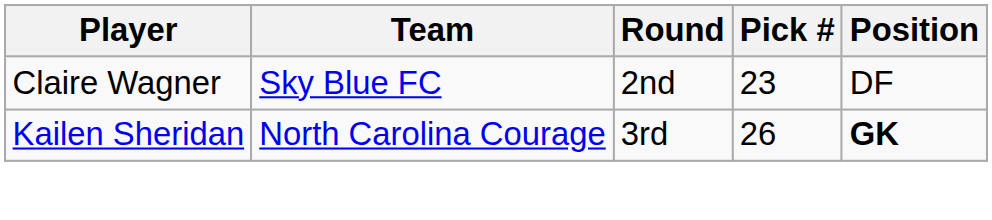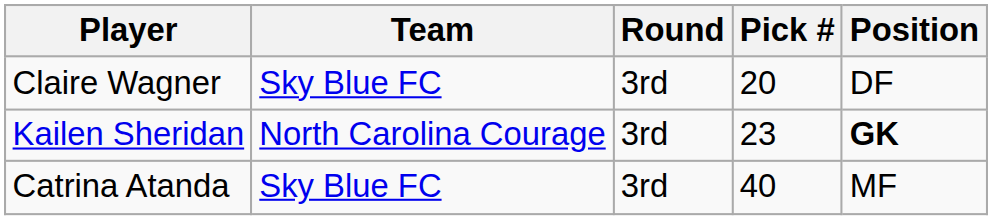Claire Wagner | Round: 2nd -> 3rd
Claire Wagner | Pick #: 23 -> 20
Kailen Sheridan | Pick #: 26 -> 23
+ row: Catrina Atanda | Sky Blue FC | 3rd | 40 | MF
